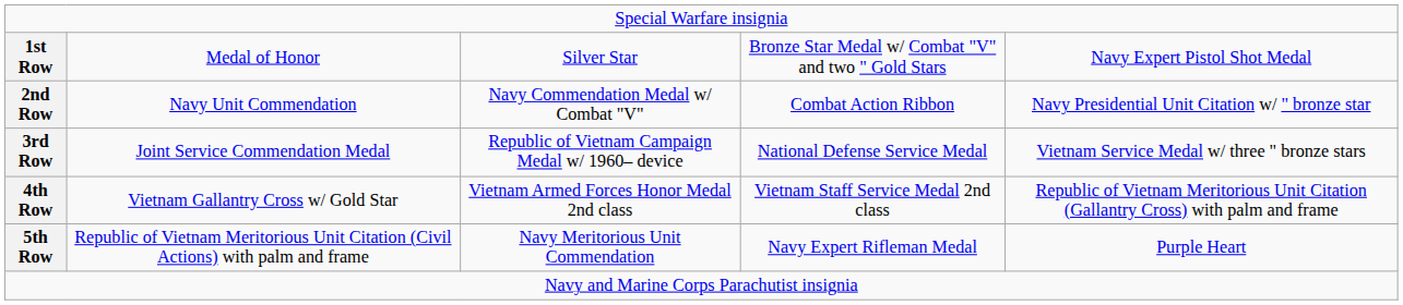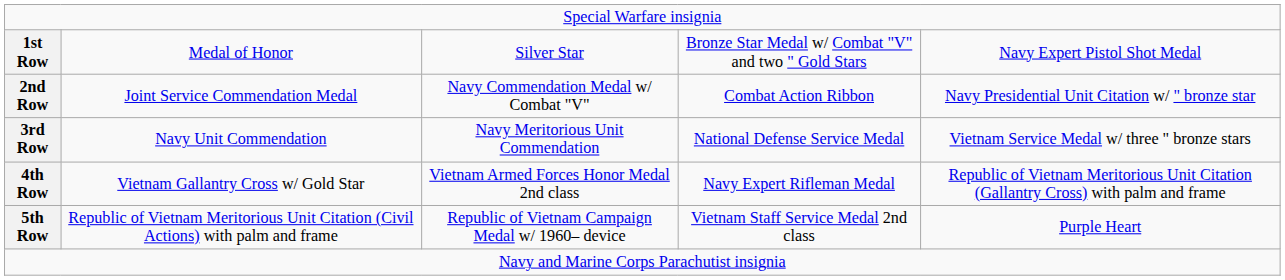2nd Row | column 2: Navy Unit Commendation -> Joint Service Commendation Medal
3rd Row | column 2: Joint Service Commendation Medal -> Navy Unit Commendation
3rd Row | column 3: Republic of Vietnam Campaign Medal w/ 1960– device -> Navy Meritorious Unit Commendation
4th Row | column 4: Vietnam Staff Service Medal 2nd class -> Navy Expert Rifleman Medal
5th Row | column 3: Navy Meritorious Unit Commendation -> Republic of Vietnam Campaign Medal w/ 1960– device
5th Row | column 4: Navy Expert Rifleman Medal -> Vietnam Staff Service Medal 2nd class
